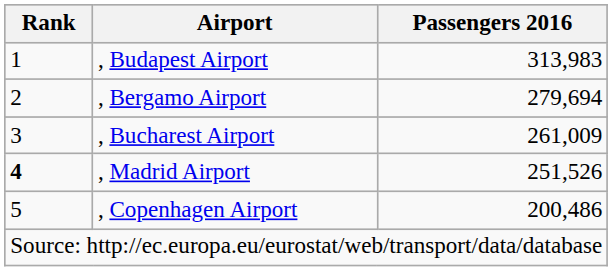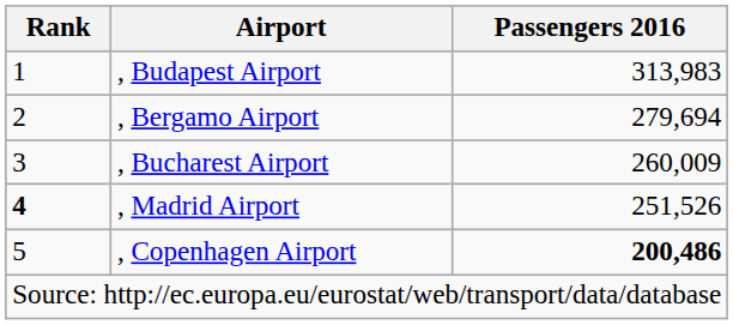, Bucharest Airport | Passengers 2016: 261,009 -> 260,009
, Copenhagen Airport | Passengers 2016: normal -> bold
